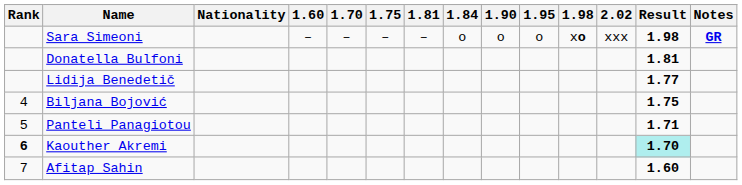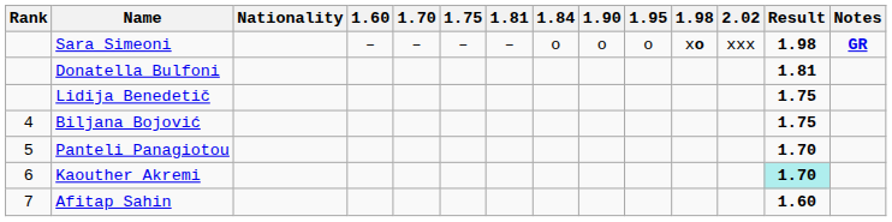Lidija Benedetič | Result: 1.77 -> 1.75
Panteli Panagiotou | Result: 1.71 -> 1.70
Kaouther Akremi | Rank: bold -> normal
